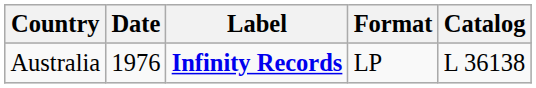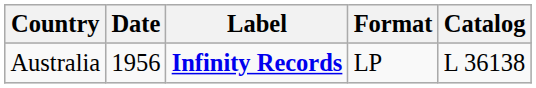Australia | Date: 1976 -> 1956
